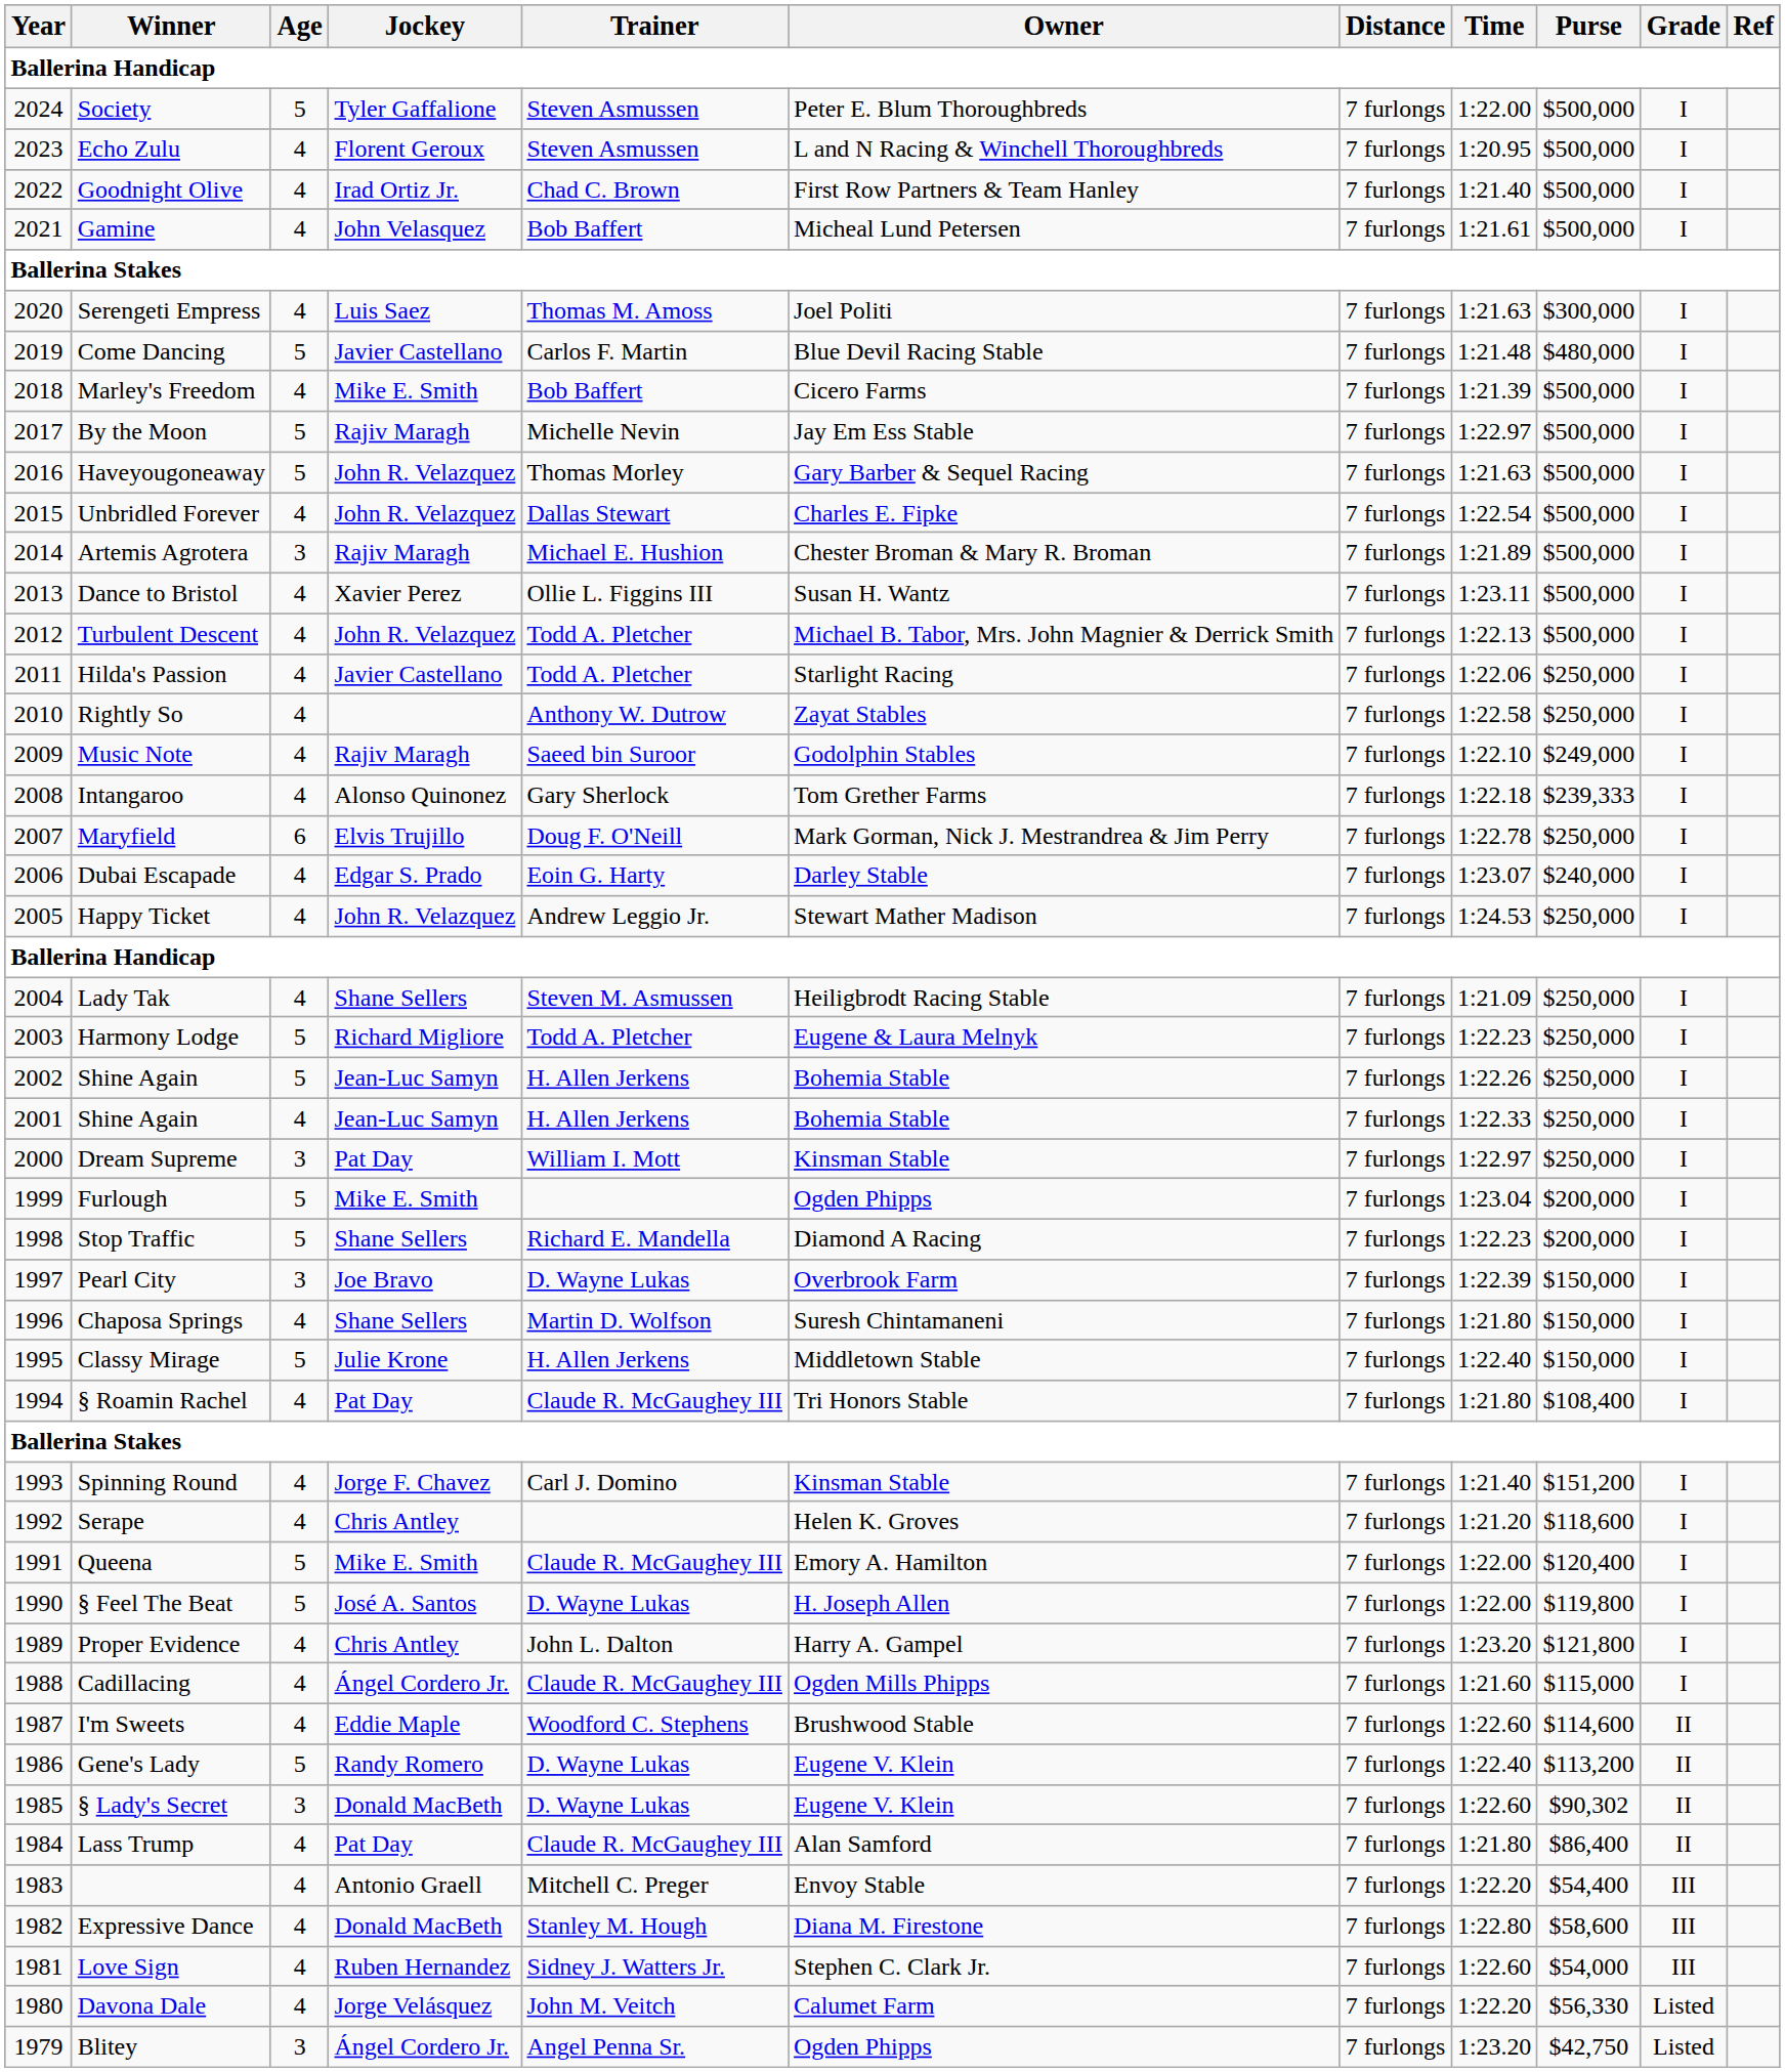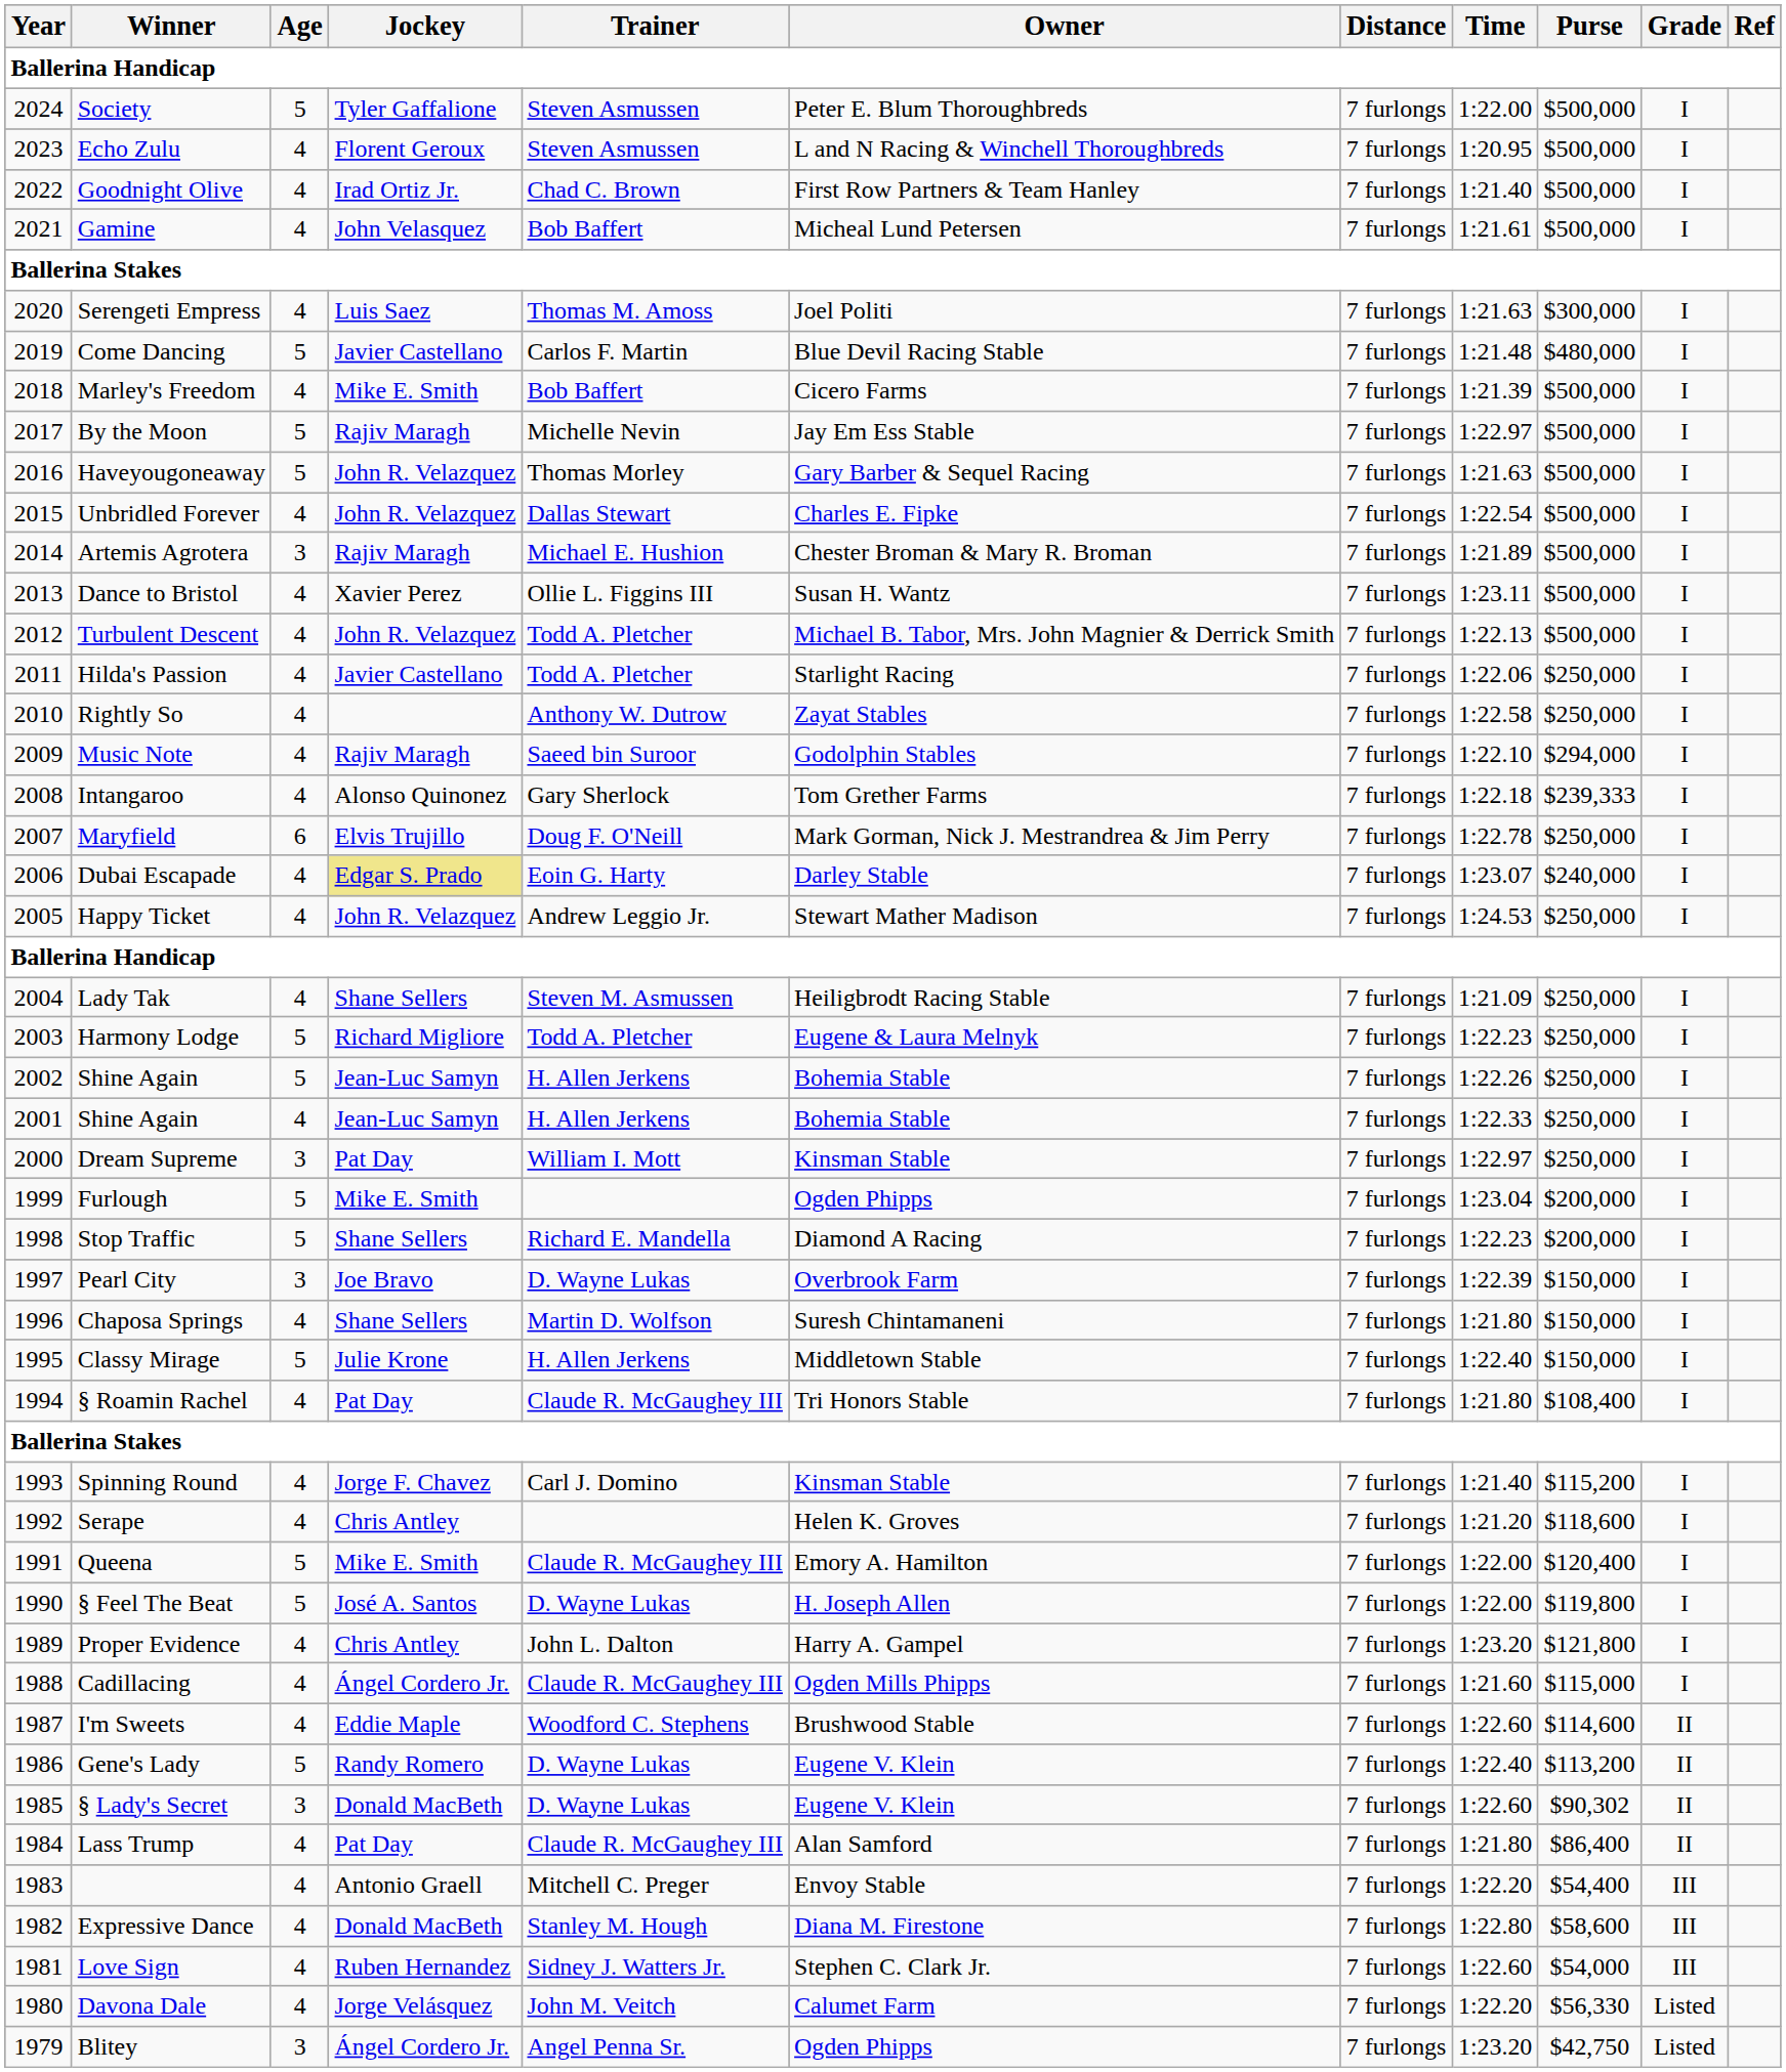Music Note | Purse: $249,000 -> $294,000
Dubai Escapade | Jockey: no background -> khaki background
Spinning Round | Purse: $151,200 -> $115,200
